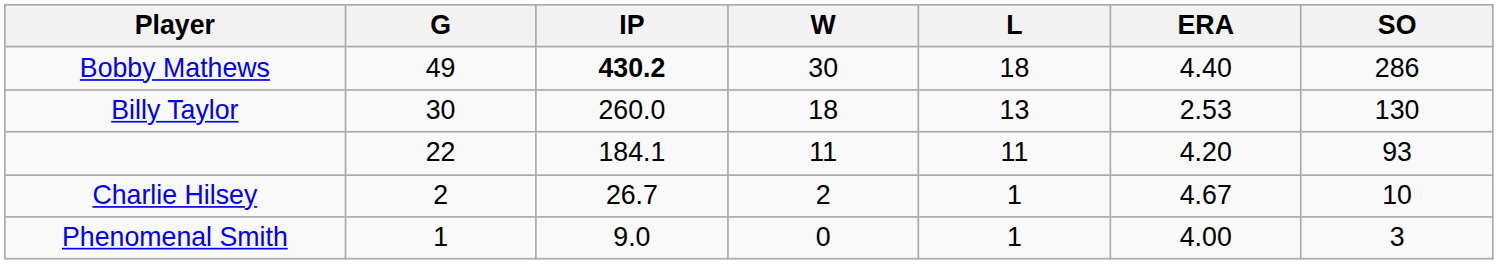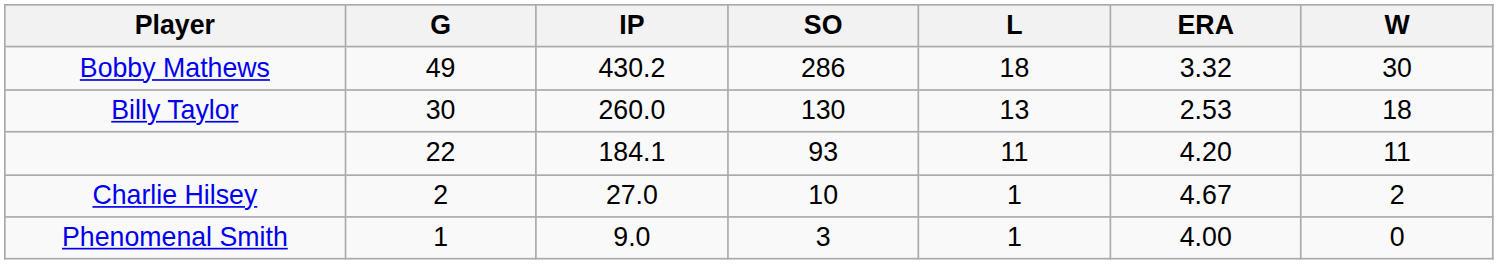columns swapped: W <-> SO
Bobby Mathews | IP: bold -> normal
Bobby Mathews | ERA: 4.40 -> 3.32
Charlie Hilsey | IP: 26.7 -> 27.0
